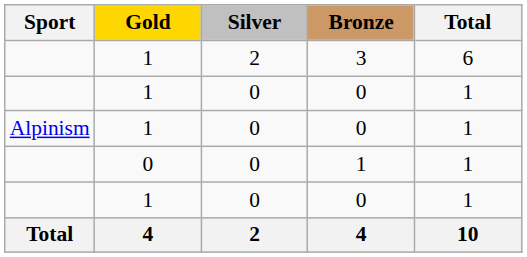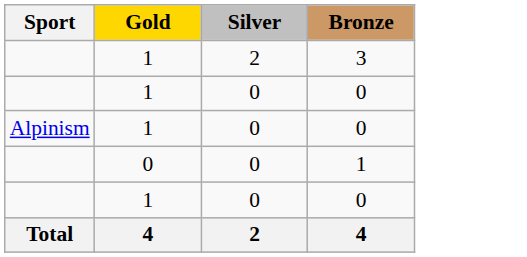- column: Total | 6 | 1 | 1 | 1 | 1 | 10
